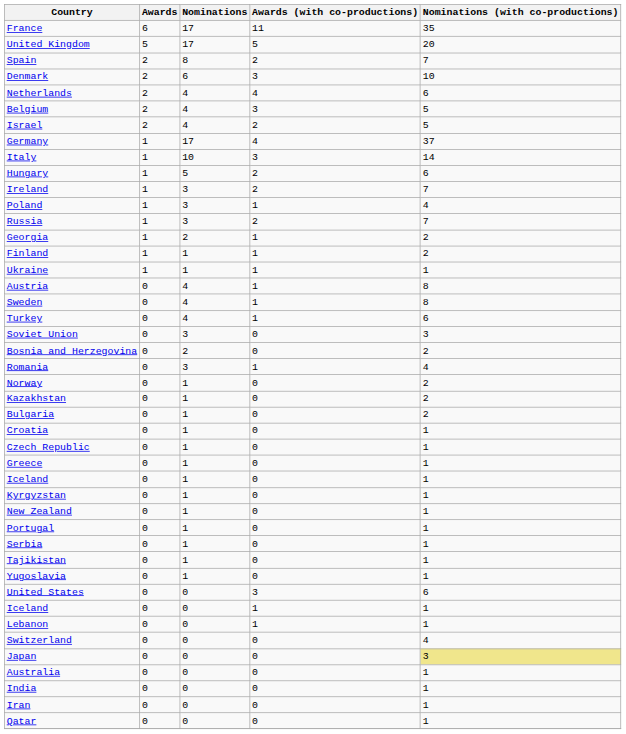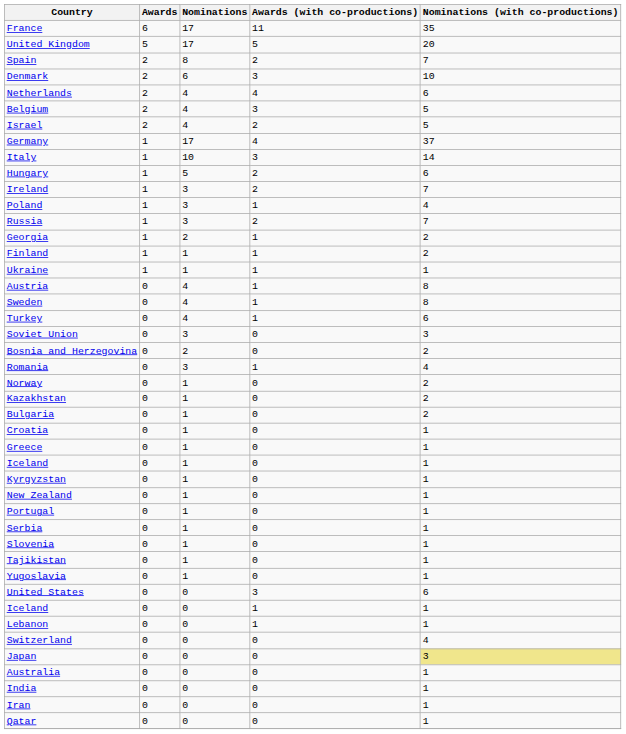- row: Czech Republic | 0 | 1 | 0 | 1
+ row: Slovenia | 0 | 1 | 0 | 1
